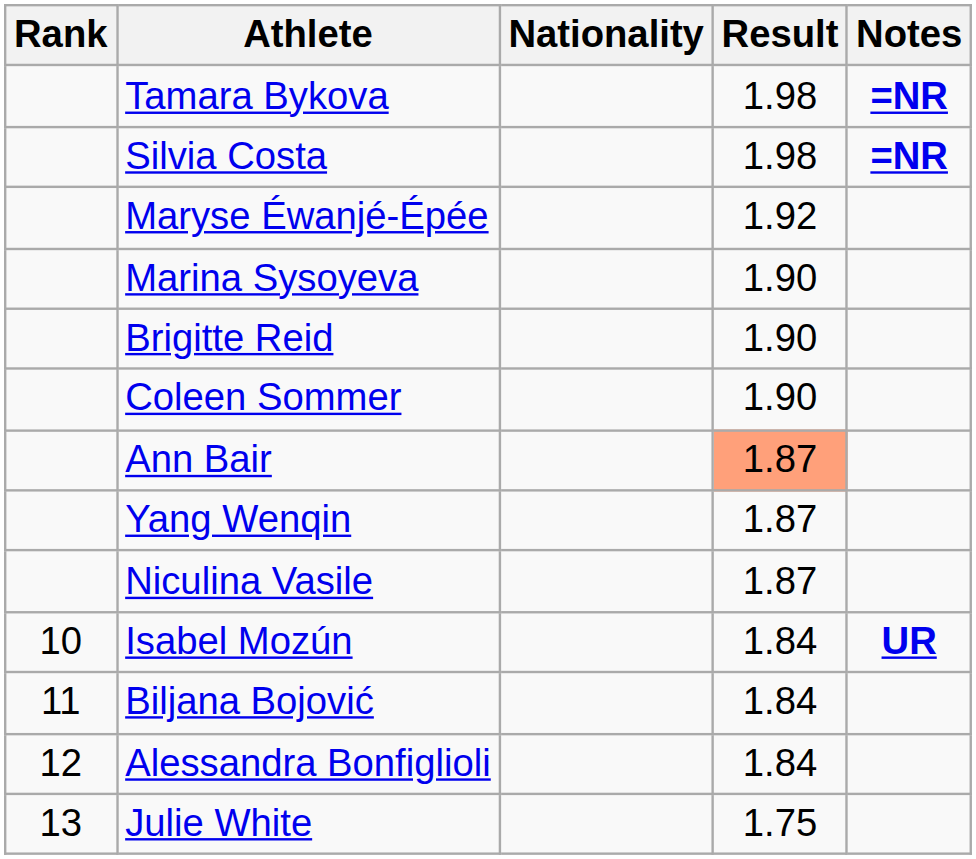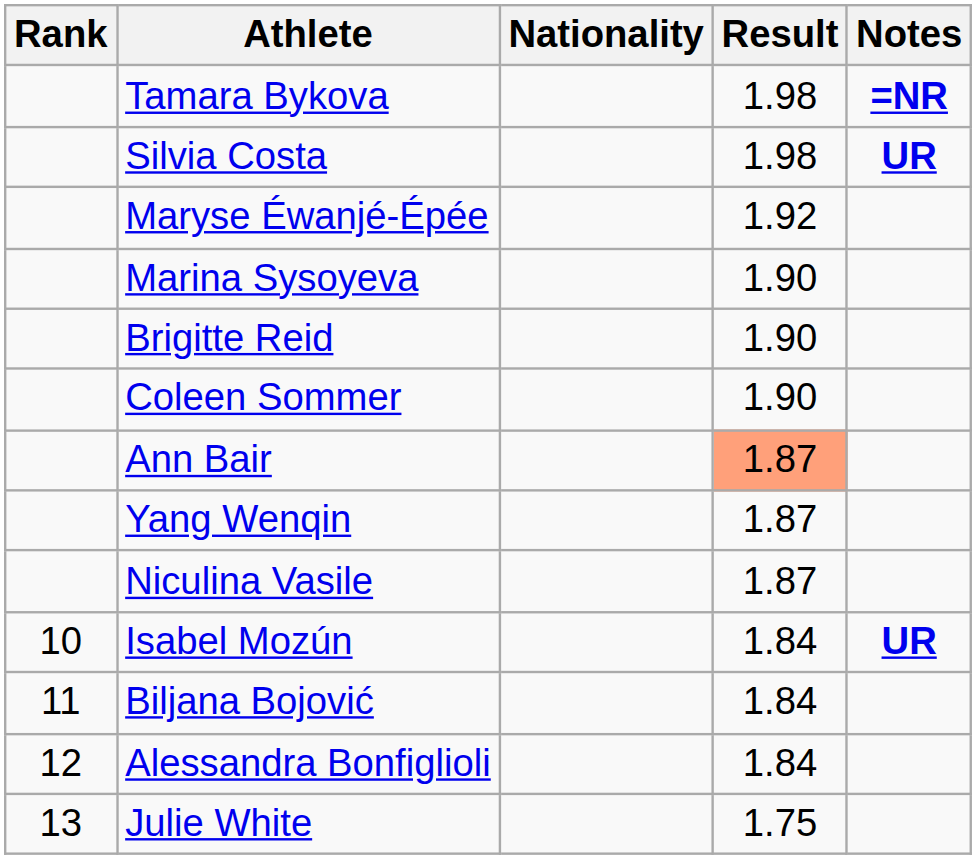Silvia Costa | Notes: =NR -> UR
